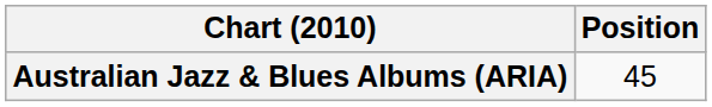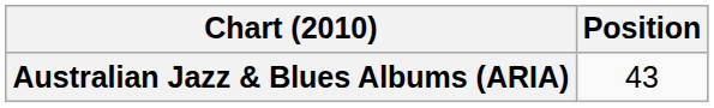Australian Jazz & Blues Albums (ARIA) | Position: 45 -> 43
